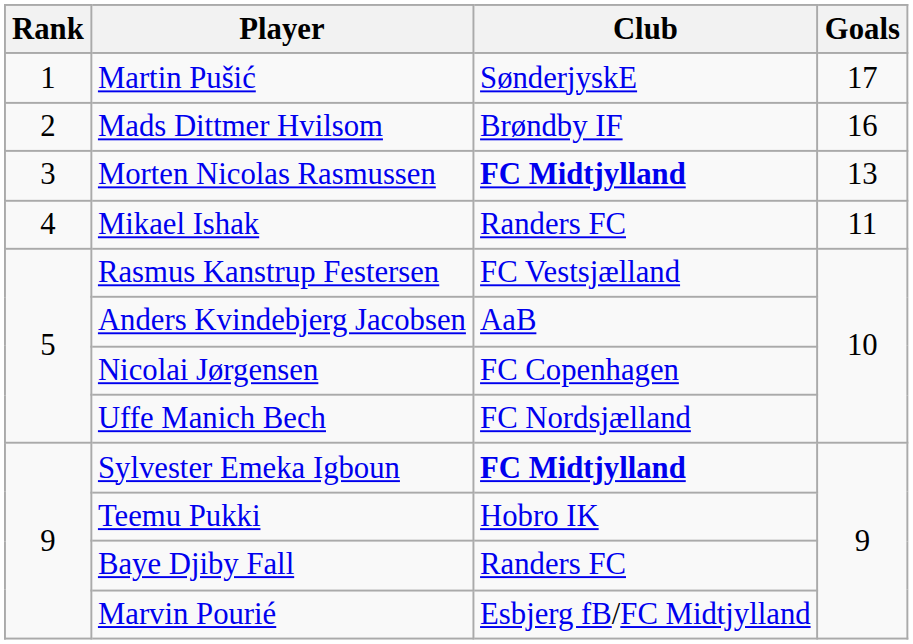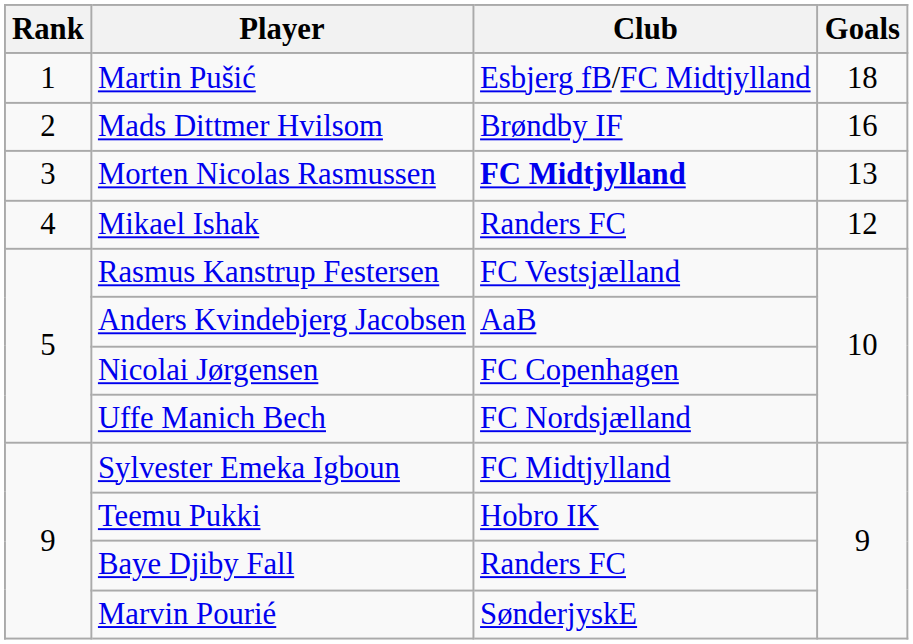Martin Pušić | Club: SønderjyskE -> Esbjerg fB/FC Midtjylland
Martin Pušić | Goals: 17 -> 18
Mikael Ishak | Goals: 11 -> 12
Sylvester Emeka Igboun | Club: bold -> normal
Marvin Pourié | Club: Esbjerg fB/FC Midtjylland -> SønderjyskE
